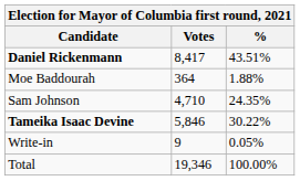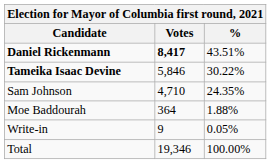Daniel Rickenmann | Votes: normal -> bold
rows swapped: Tameika Isaac Devine <-> Moe Baddourah
